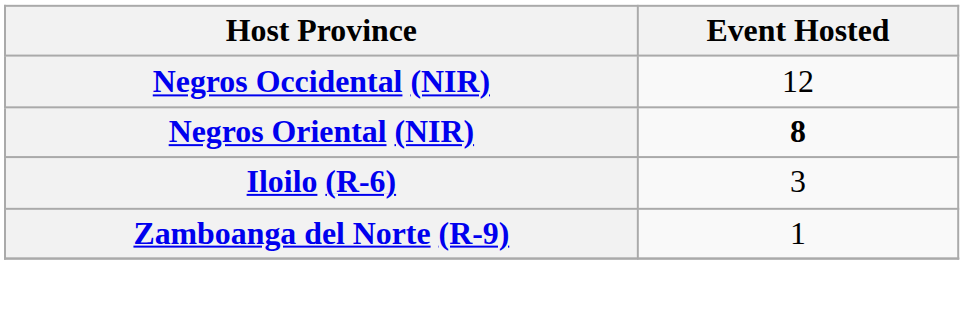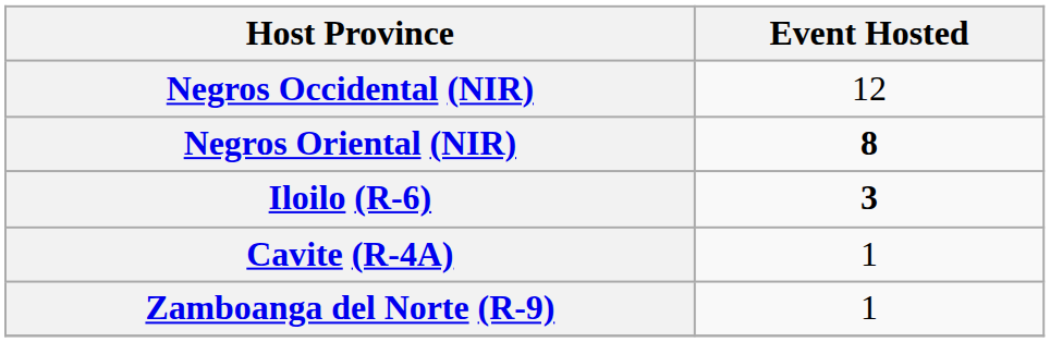Iloilo (R-6) | Event Hosted: normal -> bold
+ row: Cavite (R-4A) | 1
